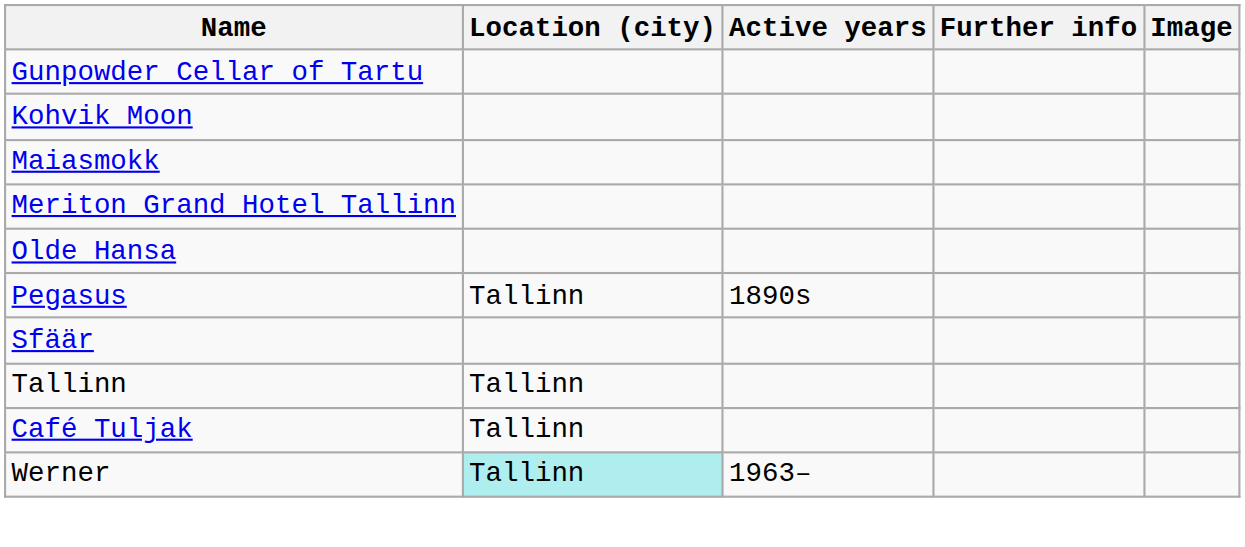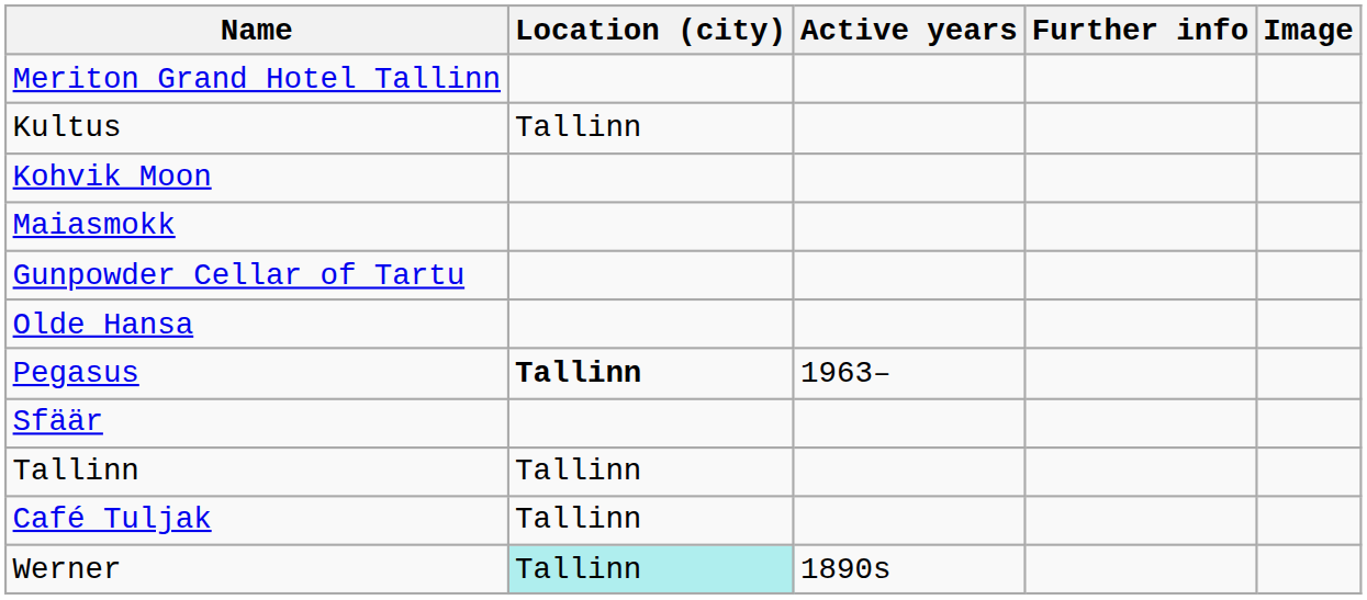rows swapped: Gunpowder Cellar of Tartu <-> Meriton Grand Hotel Tallinn
+ row: Kultus | Tallinn
Pegasus | Location (city): normal -> bold
Pegasus | Active years: 1890s -> 1963–
Werner | Active years: 1963– -> 1890s
